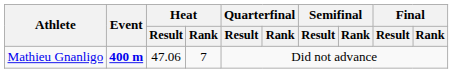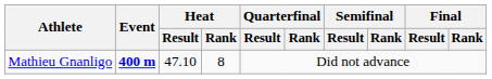Mathieu Gnanligo | Heat / Result: 47.06 -> 47.10
Mathieu Gnanligo | Heat / Rank: 7 -> 8
